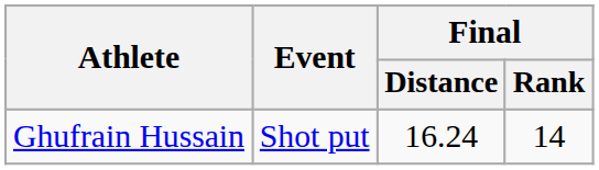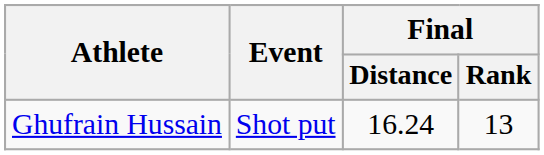Ghufrain Hussain | Final / Rank: 14 -> 13
